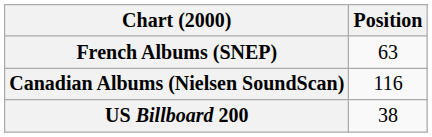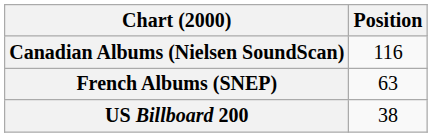rows swapped: Canadian Albums (Nielsen SoundScan) <-> French Albums (SNEP)
